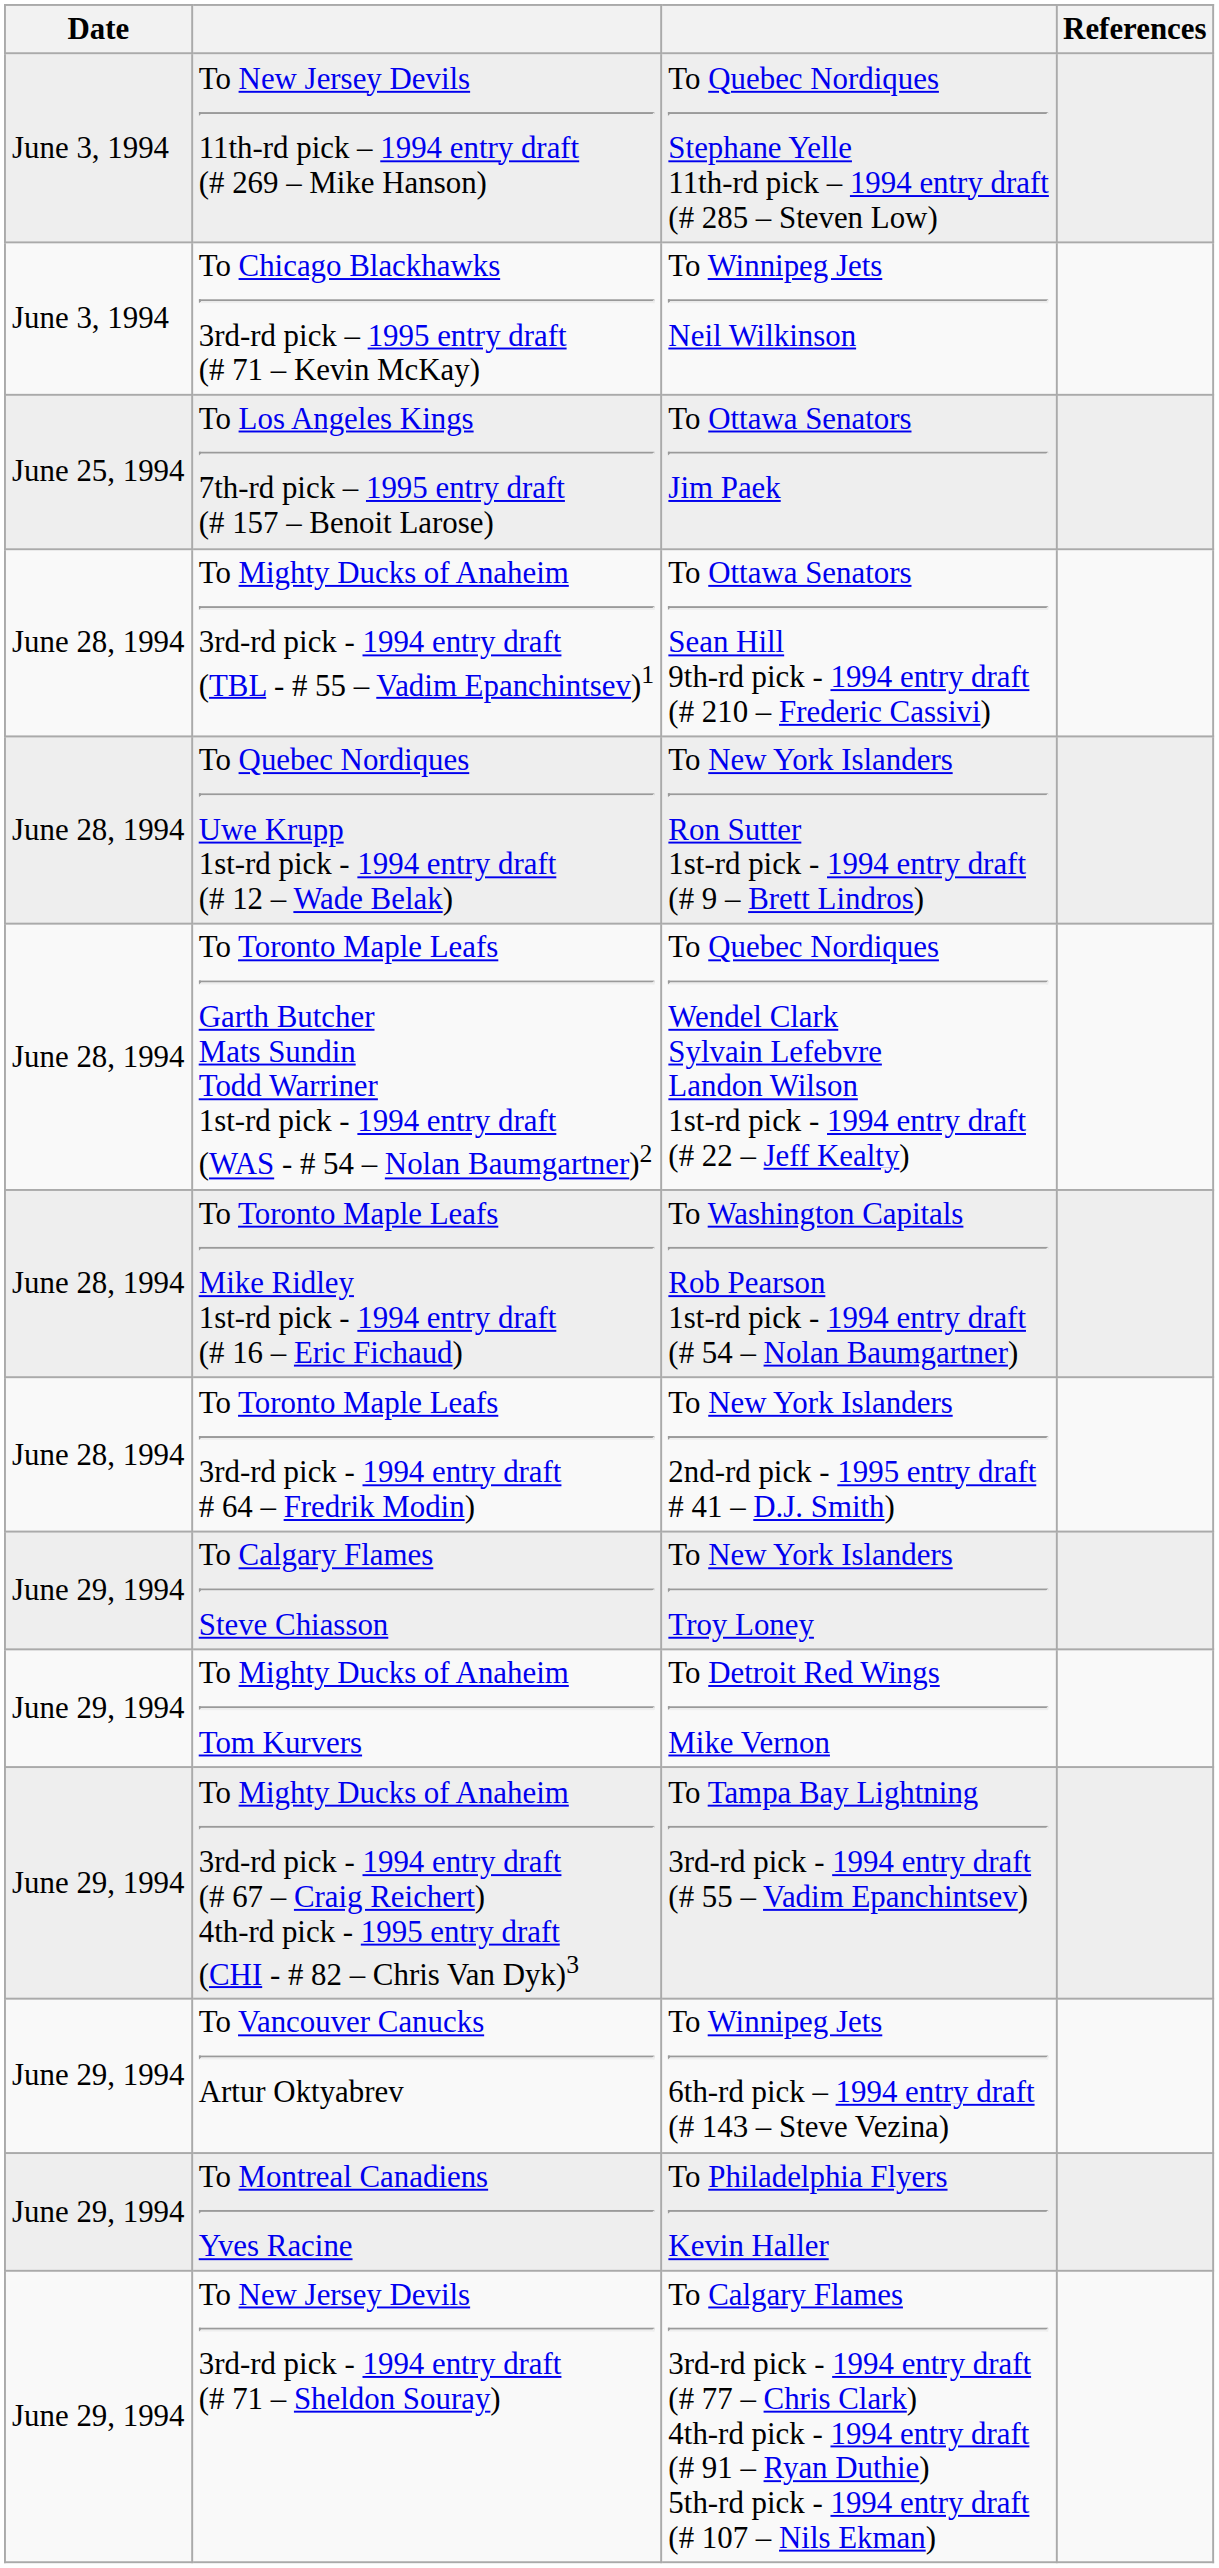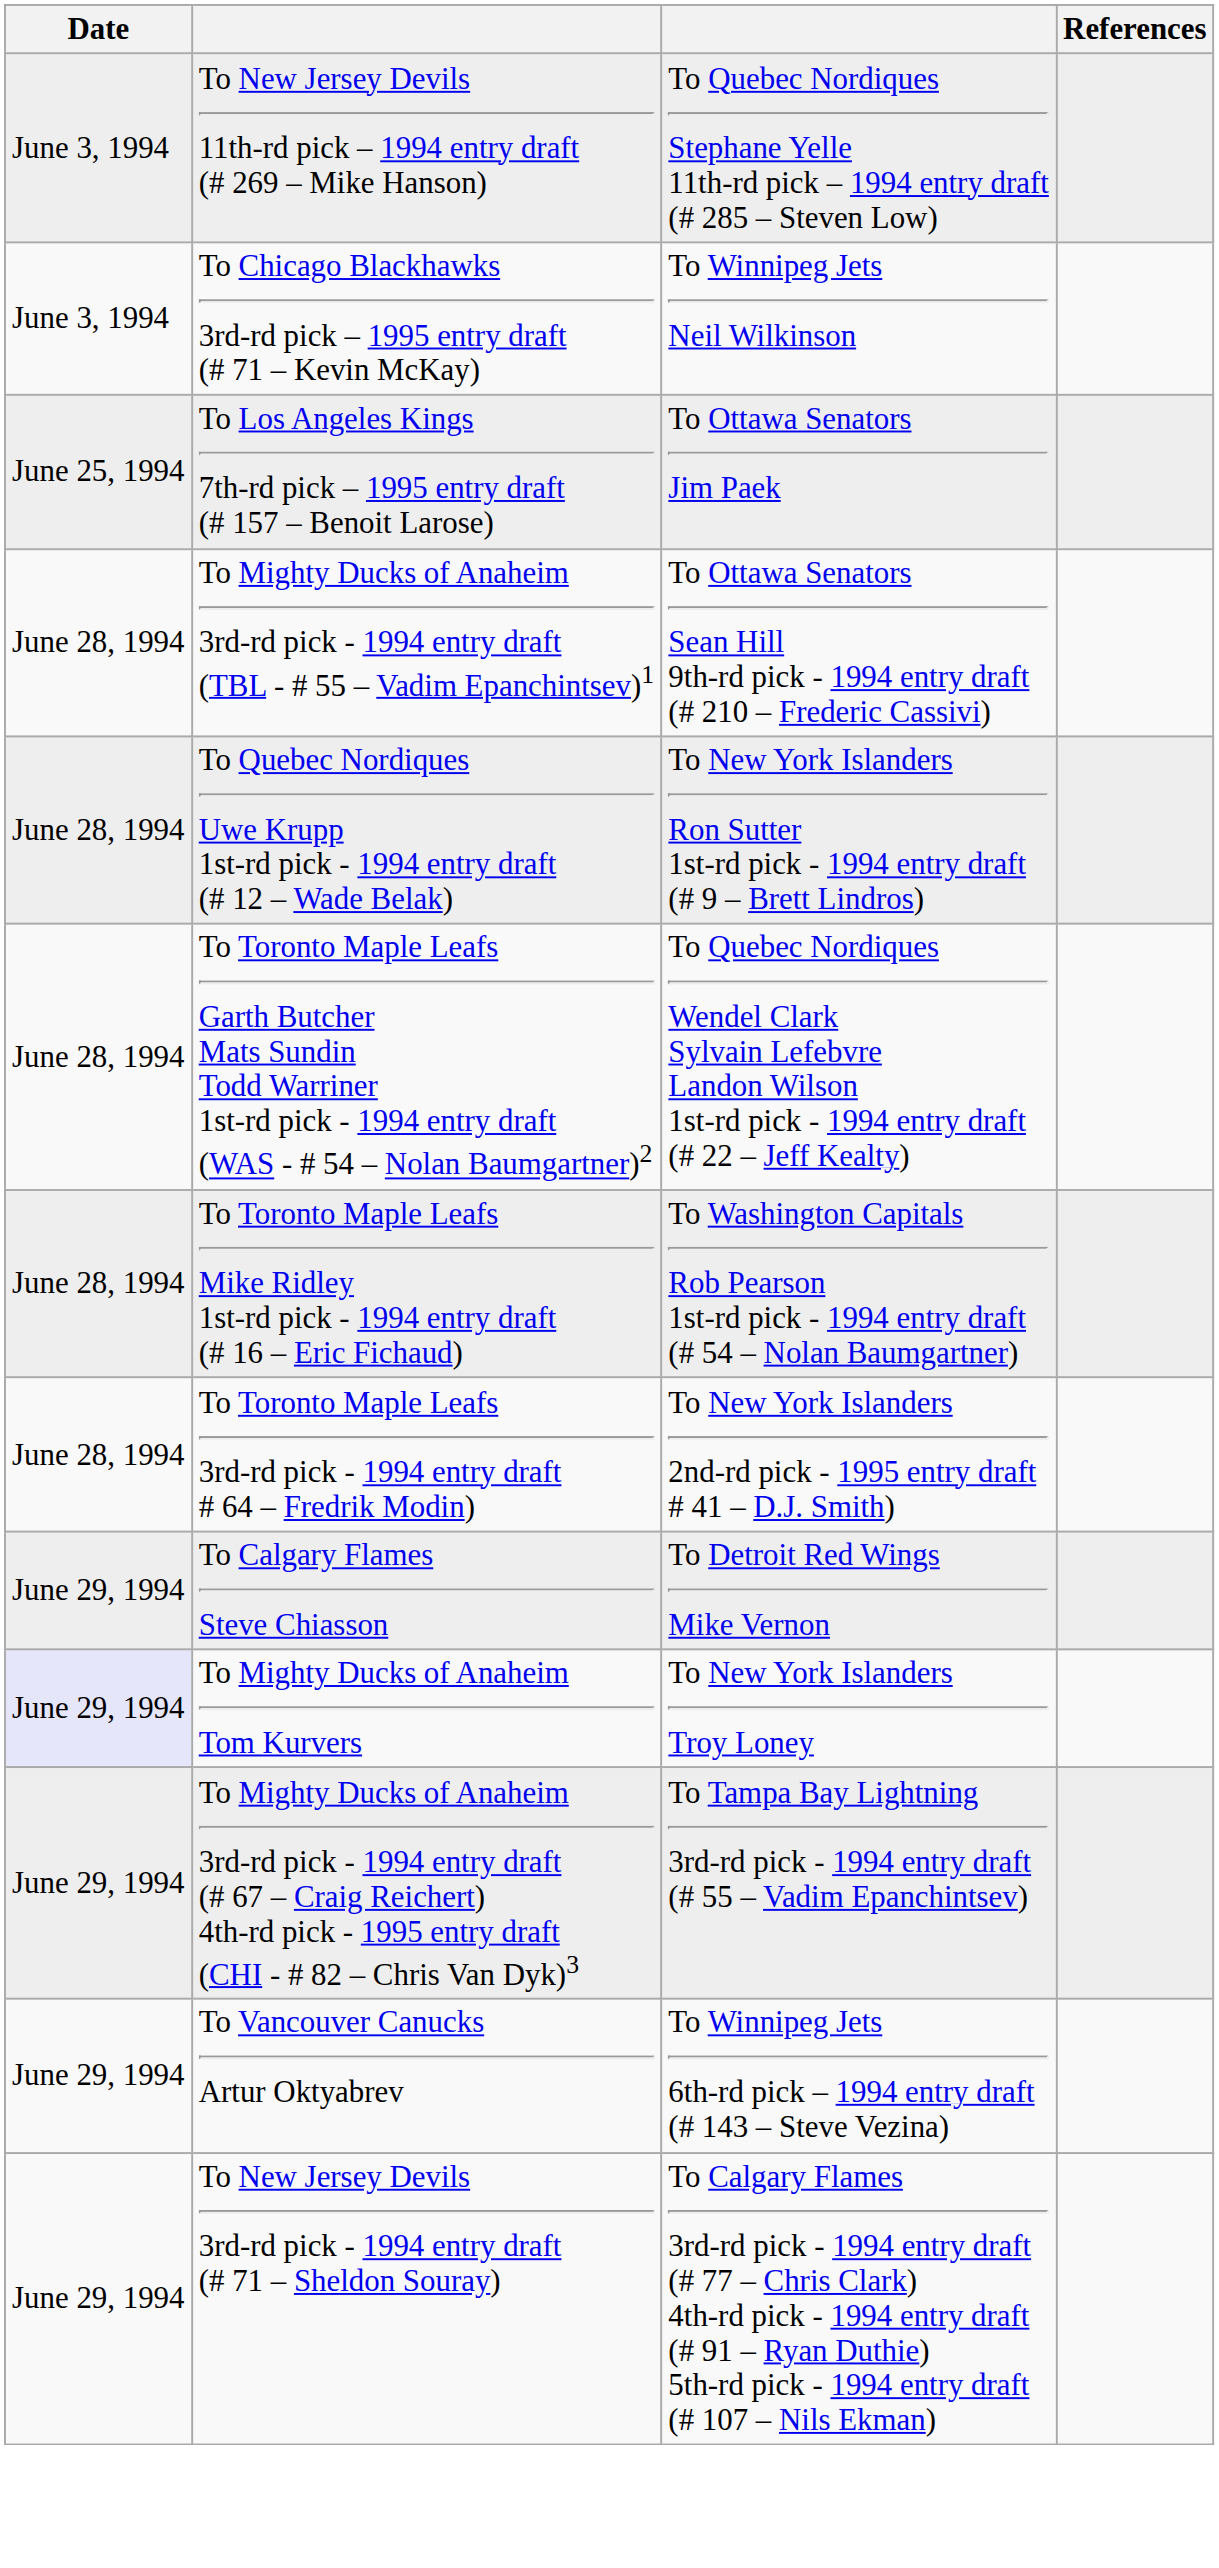To Calgary Flames Steve Chiasson | column 3: To New York Islanders Troy Loney -> To Detroit Red Wings Mike Vernon
To Mighty Ducks of Anaheim Tom Kurvers | Date: no background -> lavender background
To Mighty Ducks of Anaheim Tom Kurvers | column 3: To Detroit Red Wings Mike Vernon -> To New York Islanders Troy Loney
- row: June 29, 1994 | To Montreal Canadiens Yves Racine | To Philadelphia Flyers Kevin Haller
